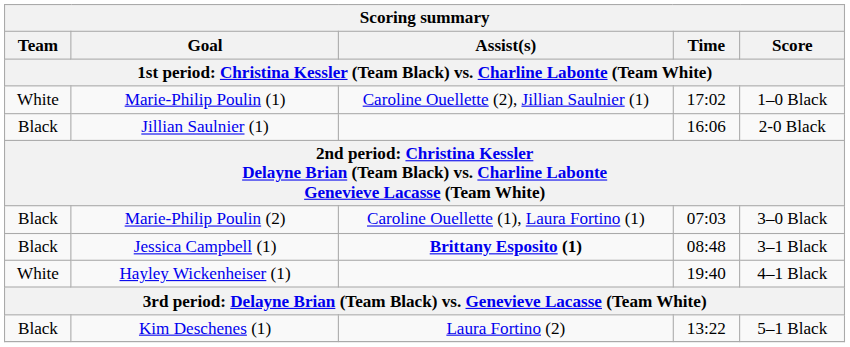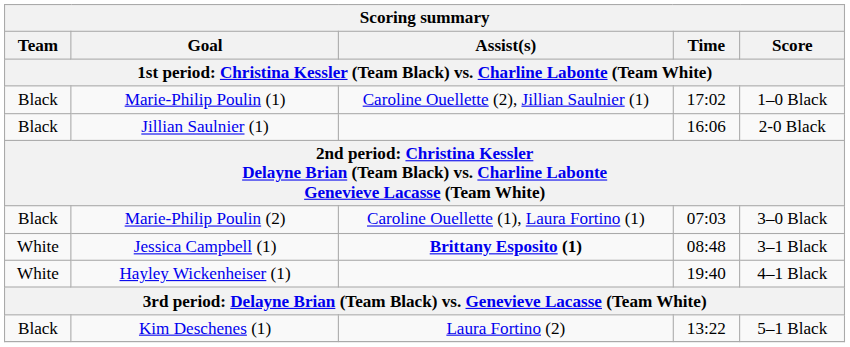Marie-Philip Poulin (1) | Team: White -> Black
Jessica Campbell (1) | Team: Black -> White
